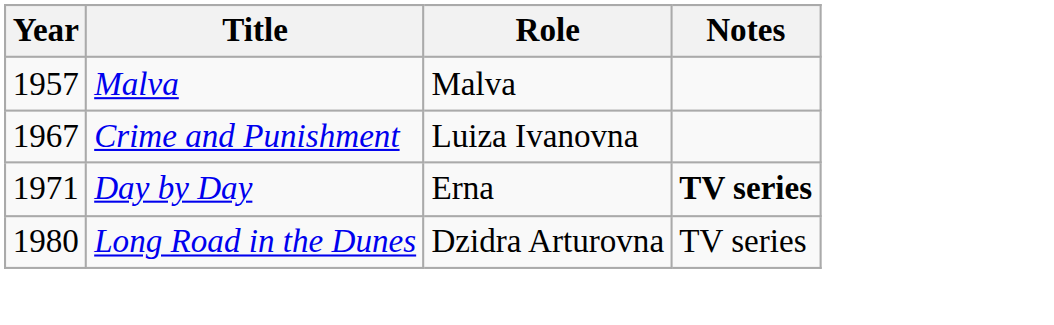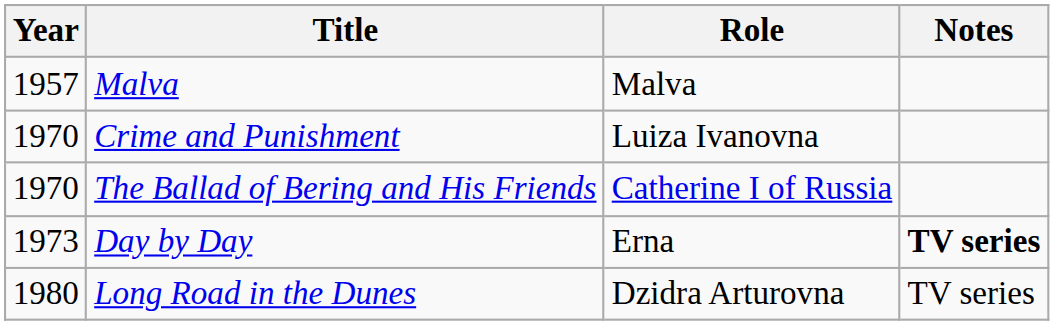Crime and Punishment | Year: 1967 -> 1970
+ row: 1970 | The Ballad of Bering and His Friends | Catherine I of Russia
Day by Day | Year: 1971 -> 1973
